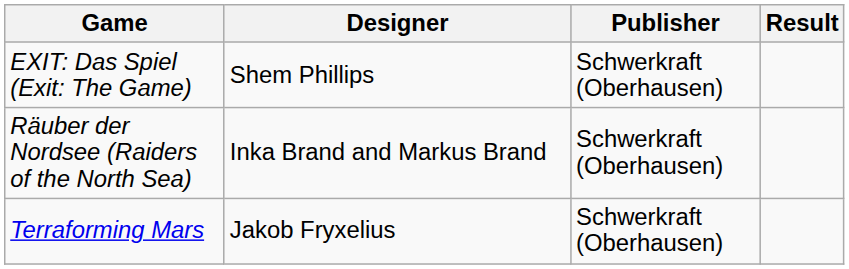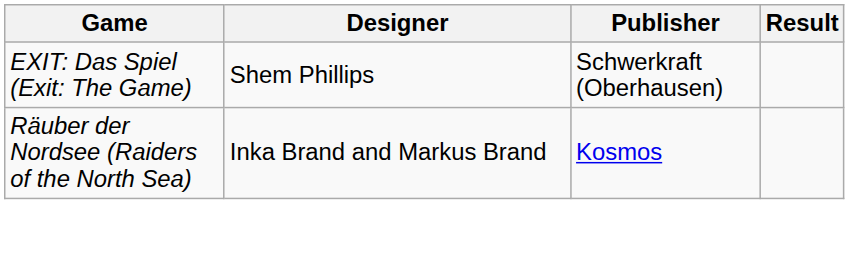Räuber der Nordsee (Raiders of the North Sea) | Publisher: Schwerkraft (Oberhausen) -> Kosmos
- row: Terraforming Mars | Jakob Fryxelius | Schwerkraft (Oberhausen)
